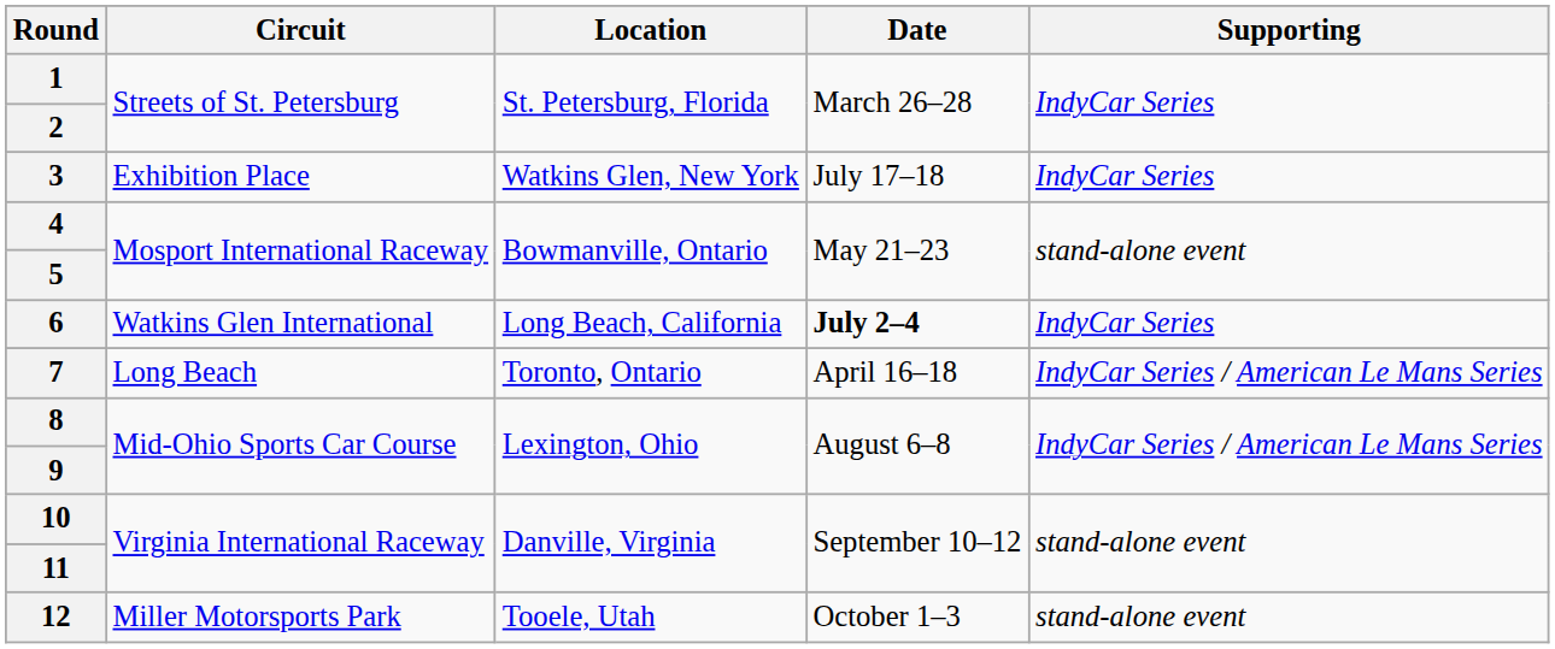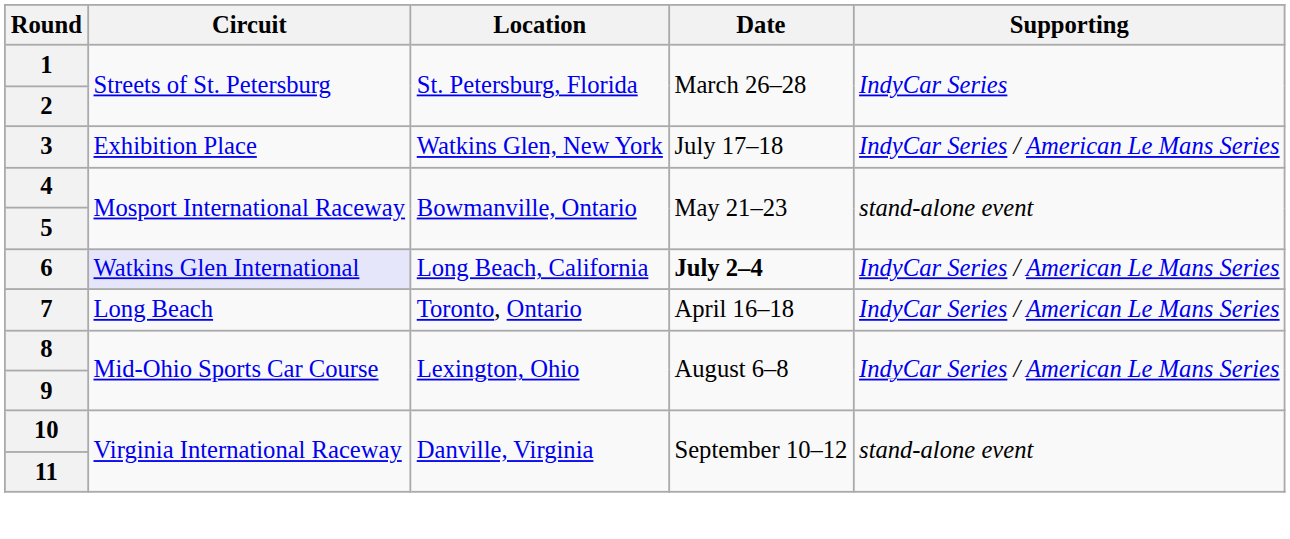3 | Supporting: IndyCar Series -> IndyCar Series / American Le Mans Series
6 | Circuit: no background -> lavender background
6 | Supporting: IndyCar Series -> IndyCar Series / American Le Mans Series
- row: 12 | Miller Motorsports Park | Tooele, Utah | October 1–3 | stand-alone event
